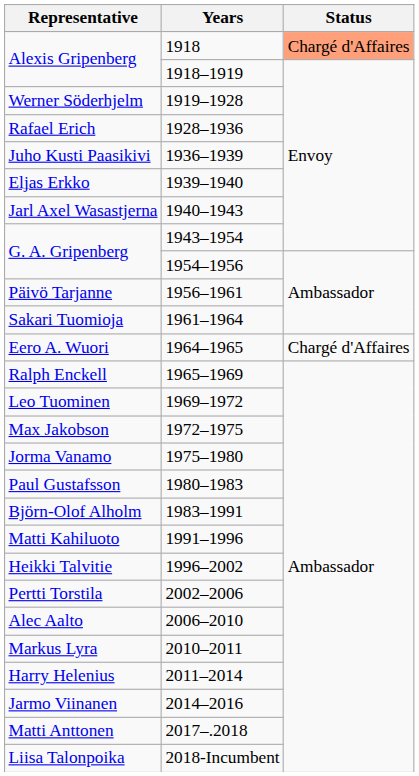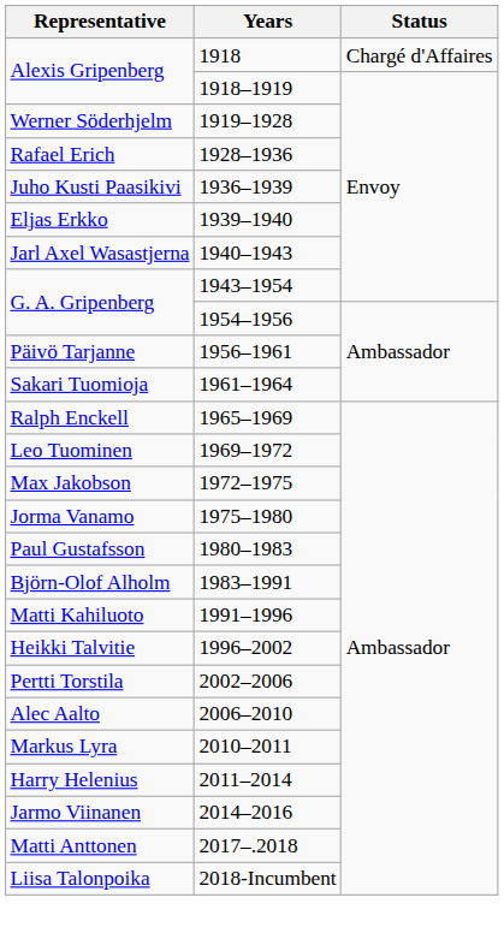Alexis Gripenberg / 1918 | Status: lightsalmon background -> no background
- row: Eero A. Wuori | 1964–1965 | Chargé d'Affaires
